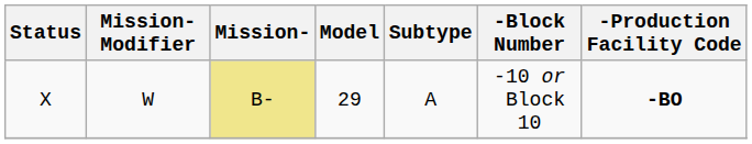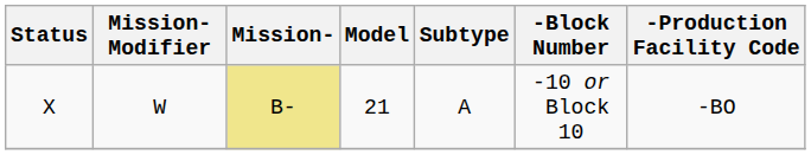X | Model: 29 -> 21
X | -Production Facility Code: bold -> normal
